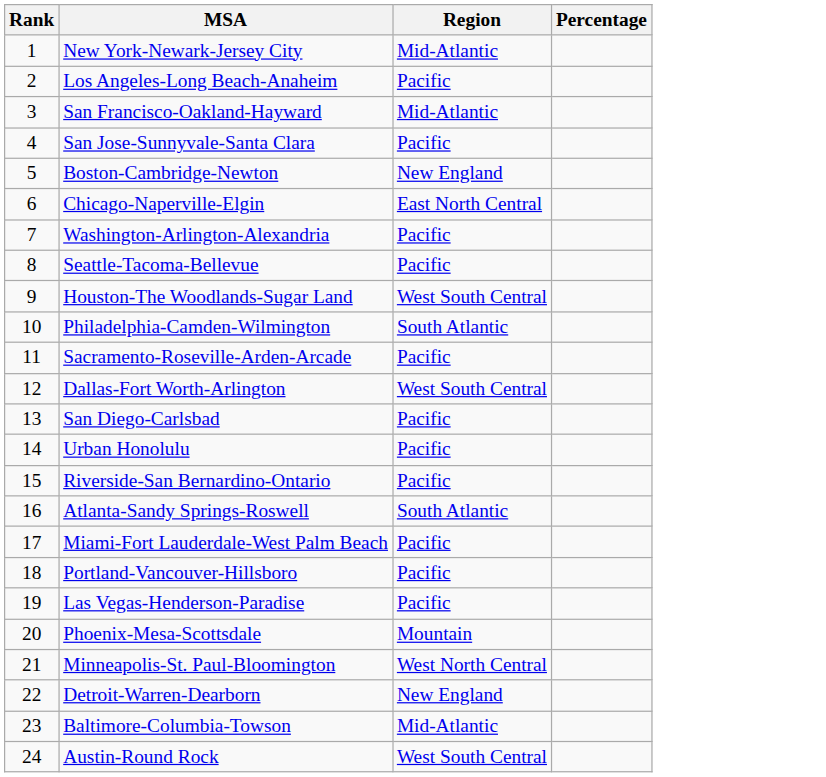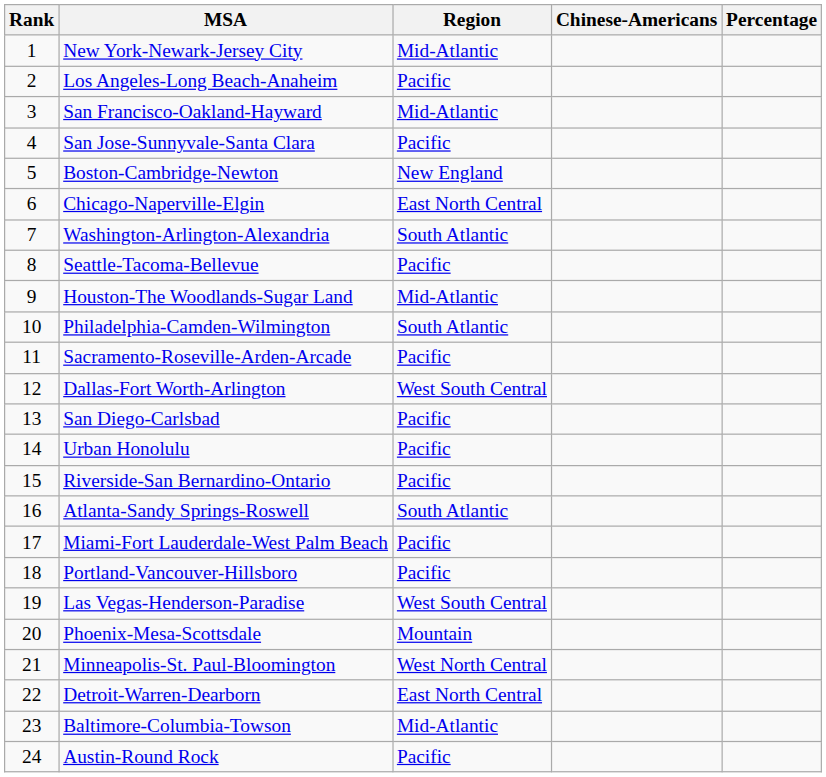+ column: Chinese-Americans
Washington-Arlington-Alexandria | Region: Pacific -> South Atlantic
Houston-The Woodlands-Sugar Land | Region: West South Central -> Mid-Atlantic
Las Vegas-Henderson-Paradise | Region: Pacific -> West South Central
Detroit-Warren-Dearborn | Region: New England -> East North Central
Austin-Round Rock | Region: West South Central -> Pacific
